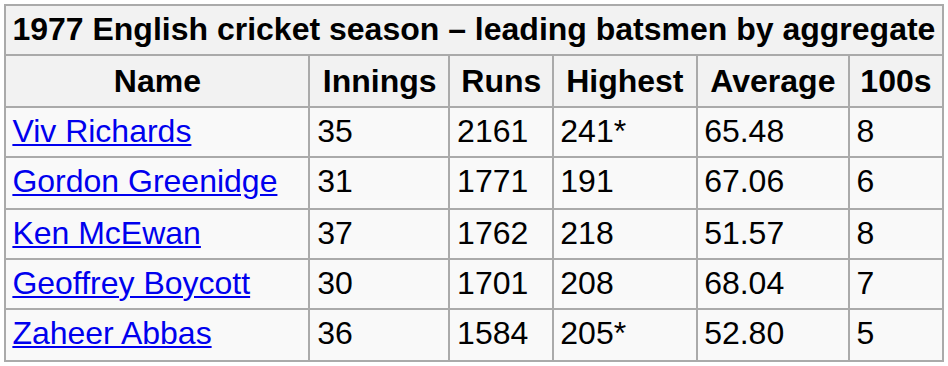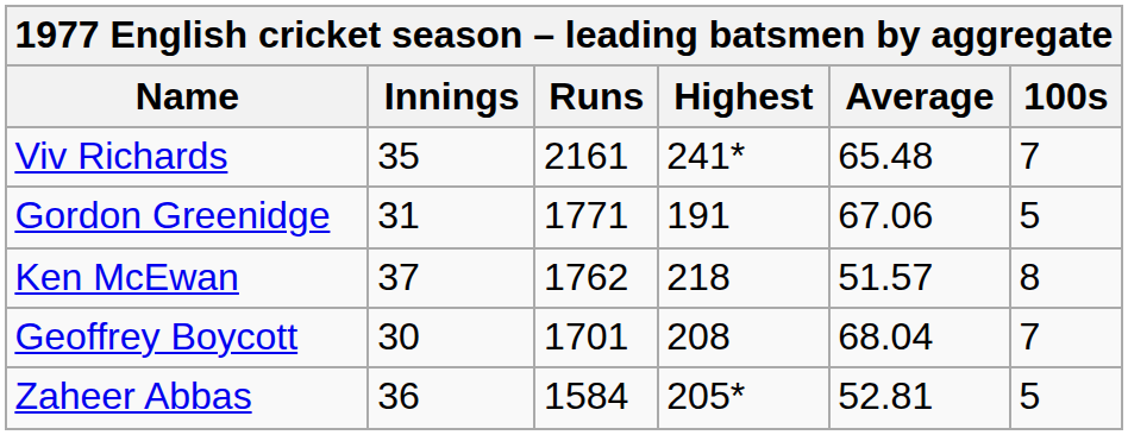Viv Richards | 100s: 8 -> 7
Gordon Greenidge | 100s: 6 -> 5
Zaheer Abbas | Average: 52.80 -> 52.81
